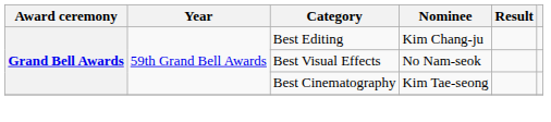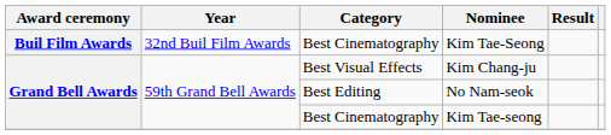+ row: Buil Film Awards | 32nd Buil Film Awards | Best Cinematography | Kim Tae-Seong
Kim Chang-ju | Category: Best Editing -> Best Visual Effects
No Nam-seok | Category: Best Visual Effects -> Best Editing
